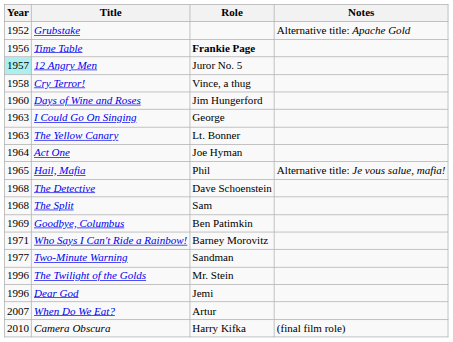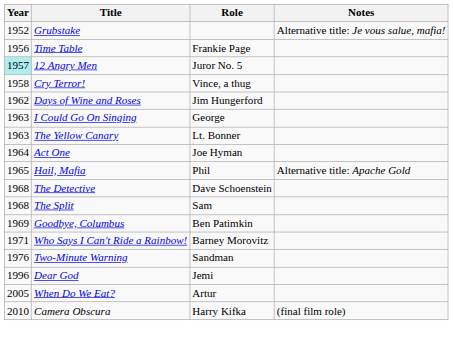Grubstake | Notes: Alternative title: Apache Gold -> Alternative title: Je vous salue, mafia!
Time Table | Role: bold -> normal
Days of Wine and Roses | Year: 1960 -> 1962
Hail, Mafia | Notes: Alternative title: Je vous salue, mafia! -> Alternative title: Apache Gold
Two-Minute Warning | Year: 1977 -> 1976
- row: 1996 | The Twilight of the Golds | Mr. Stein
When Do We Eat? | Year: 2007 -> 2005
